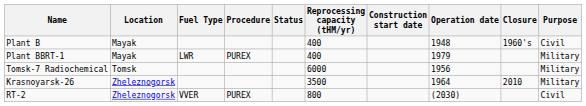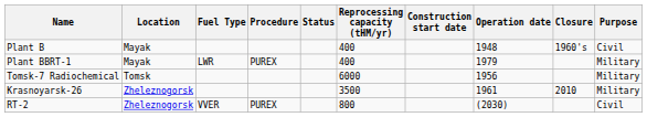Krasnoyarsk-26 | Operation date: 1964 -> 1961
